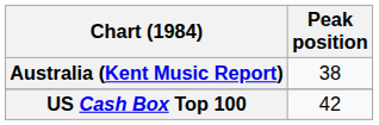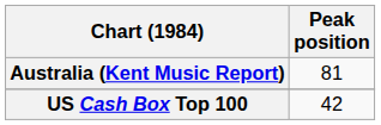Australia (Kent Music Report) | Peak position: 38 -> 81
